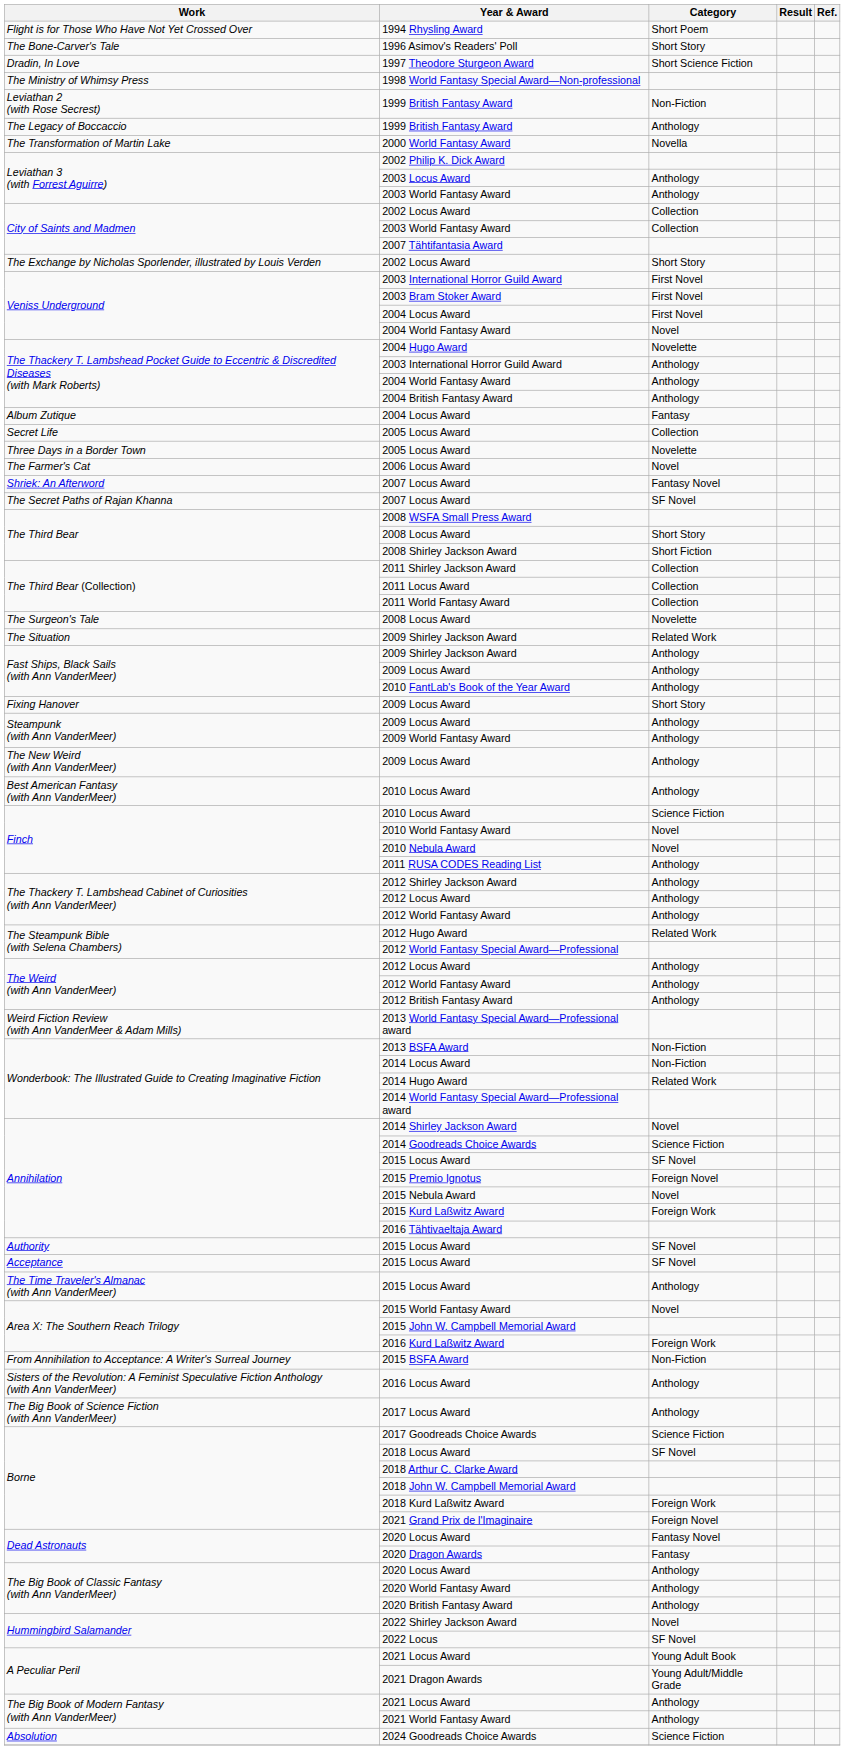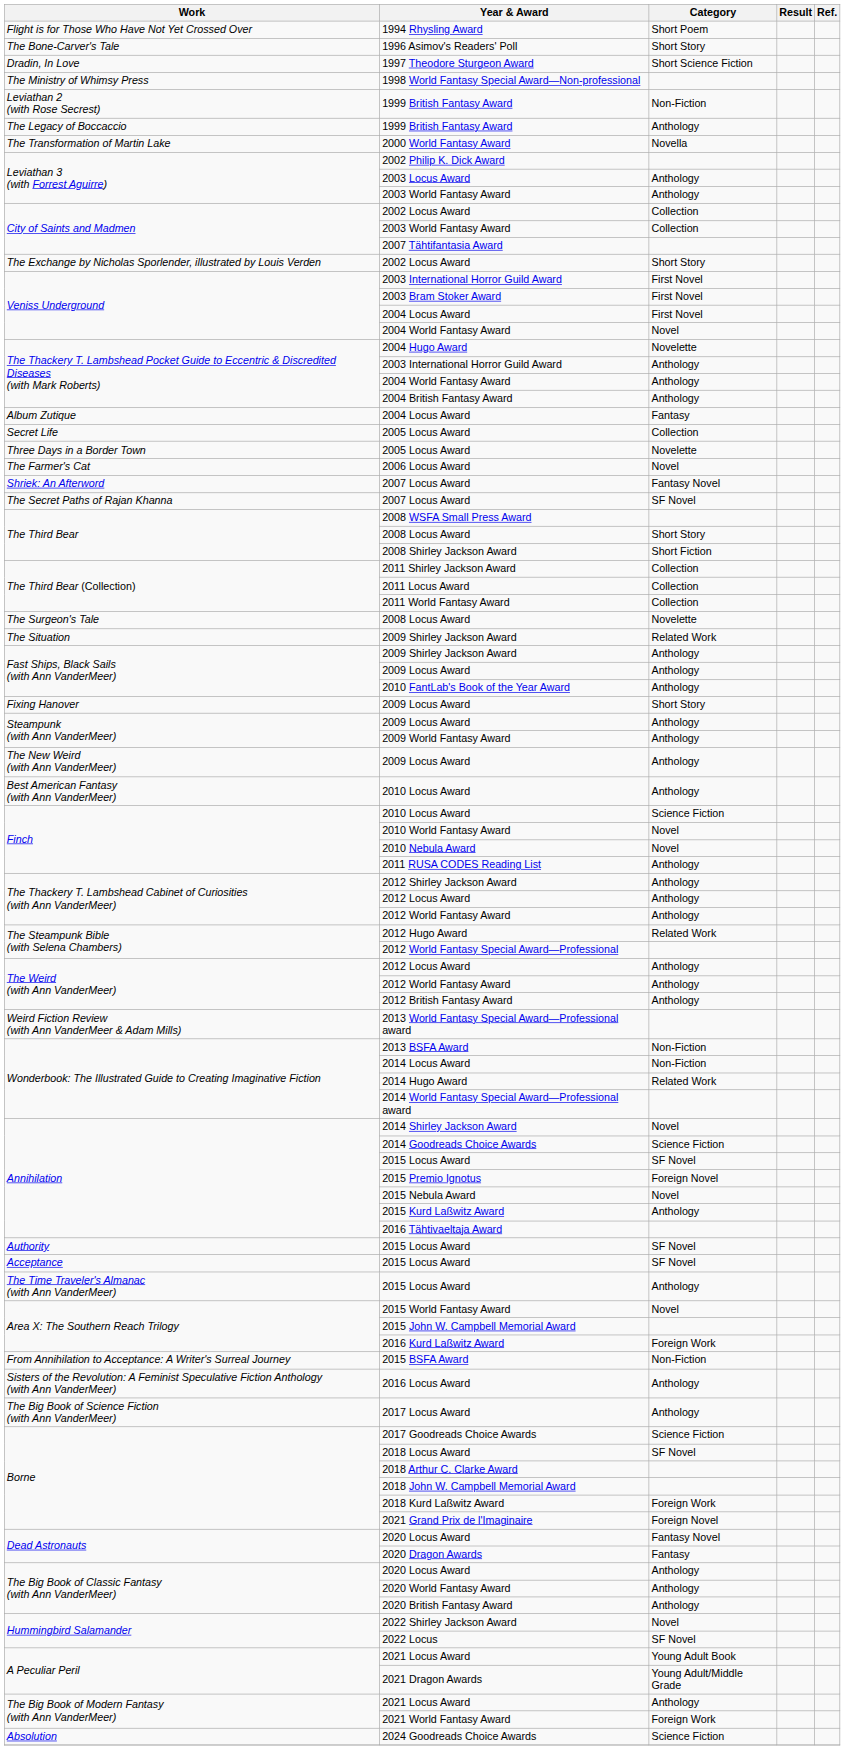2015 Kurd Laßwitz Award | Category: Foreign Work -> Anthology
2021 World Fantasy Award | Category: Anthology -> Foreign Work
